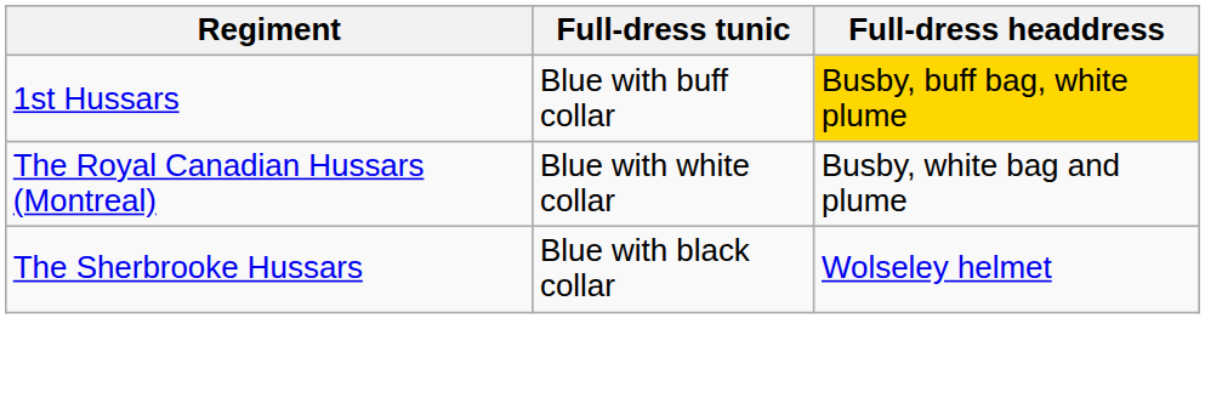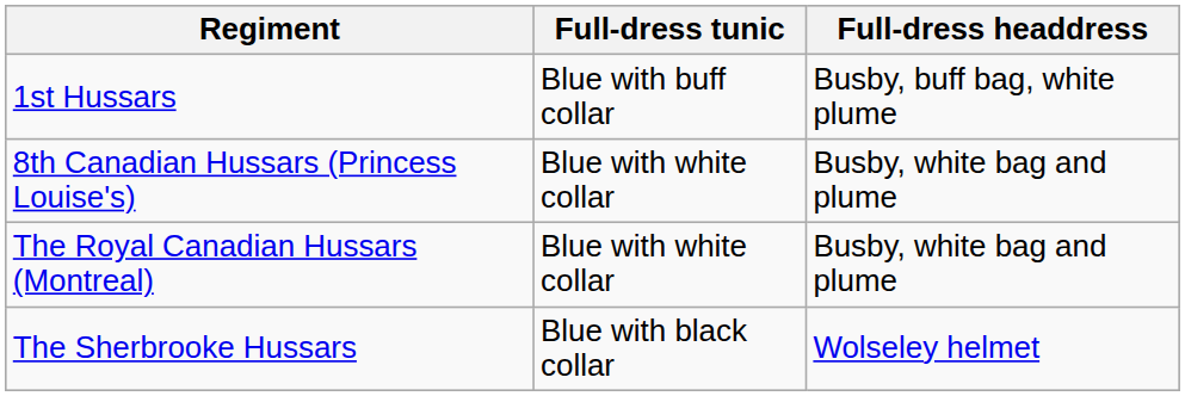1st Hussars | Full-dress headdress: gold background -> no background
+ row: 8th Canadian Hussars (Princess Louise's) | Blue with white collar | Busby, white bag and plume
